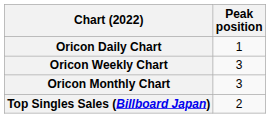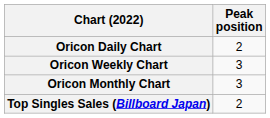Oricon Daily Chart | Peak position: 1 -> 2
